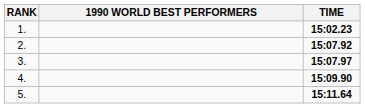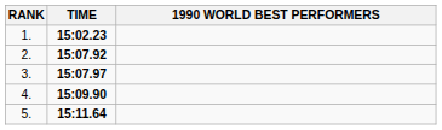columns swapped: 1990 WORLD BEST PERFORMERS <-> TIME
